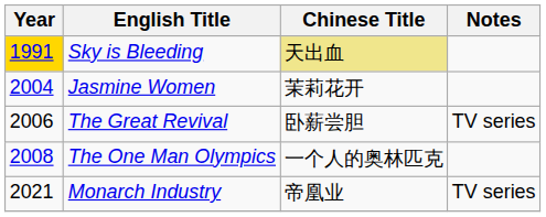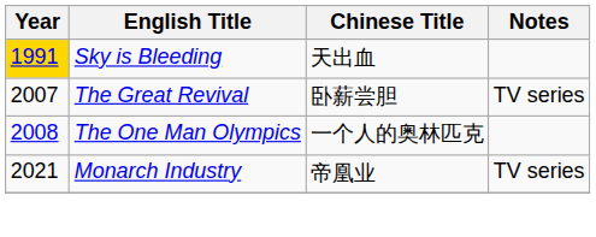Sky is Bleeding | Chinese Title: khaki background -> no background
- row: 2004 | Jasmine Women | 茉莉花开
The Great Revival | Year: 2006 -> 2007
